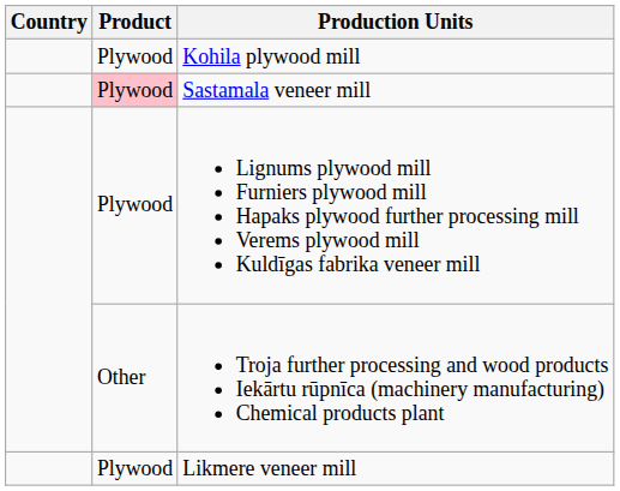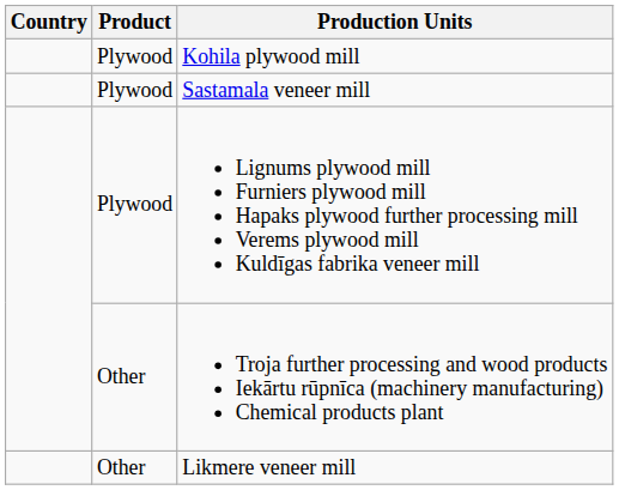Sastamala veneer mill | Product: pink background -> no background
Likmere veneer mill | Product: Plywood -> Other
